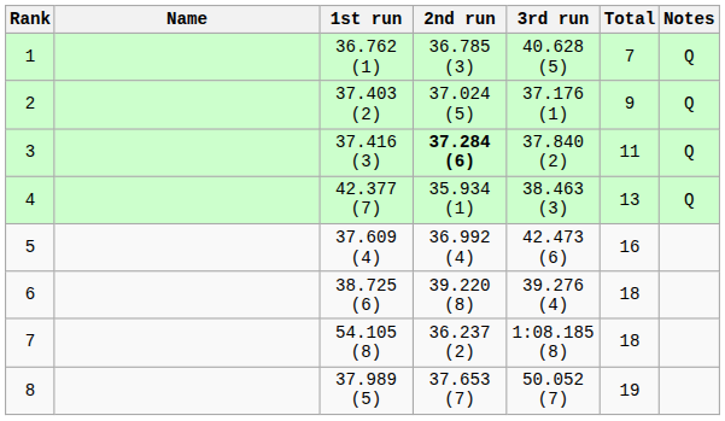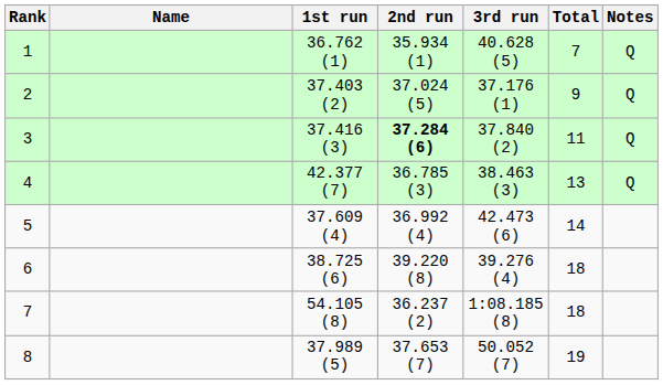1 | 2nd run: 36.785 (3) -> 35.934 (1)
4 | 2nd run: 35.934 (1) -> 36.785 (3)
5 | Total: 16 -> 14
